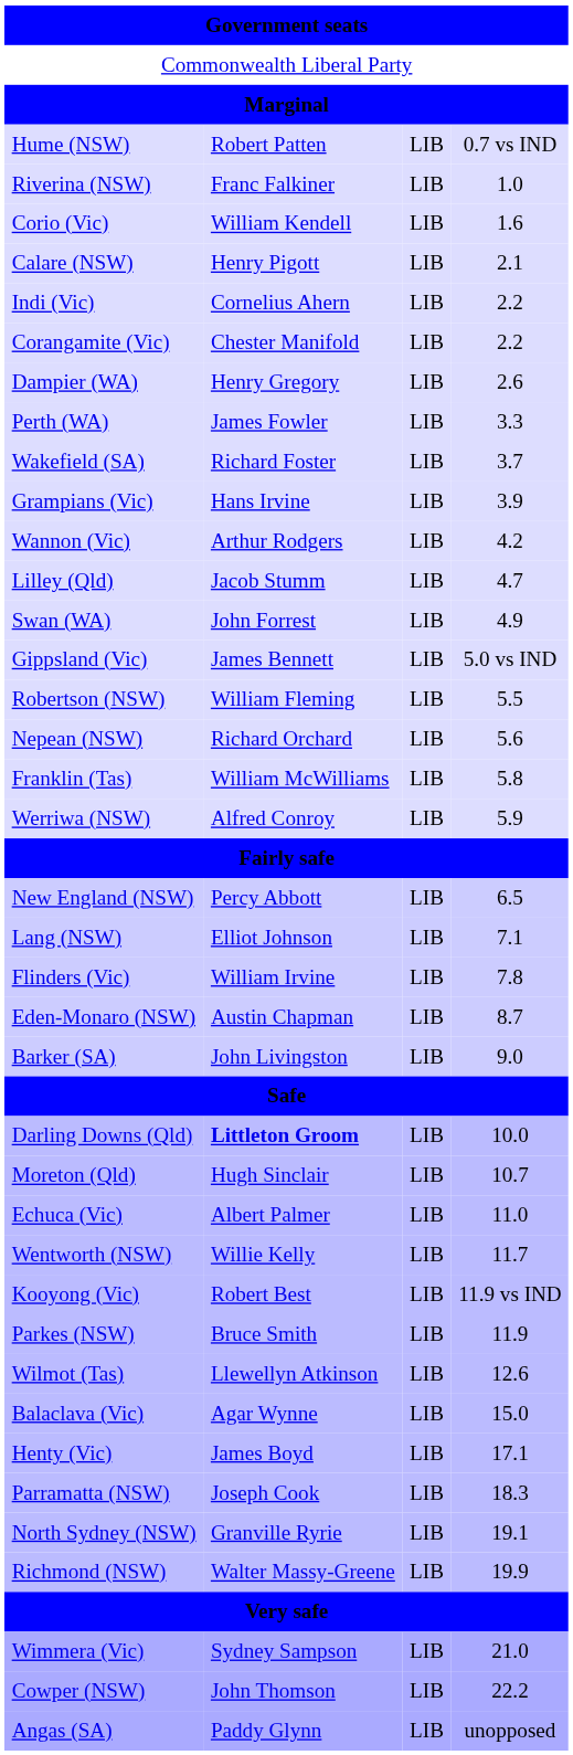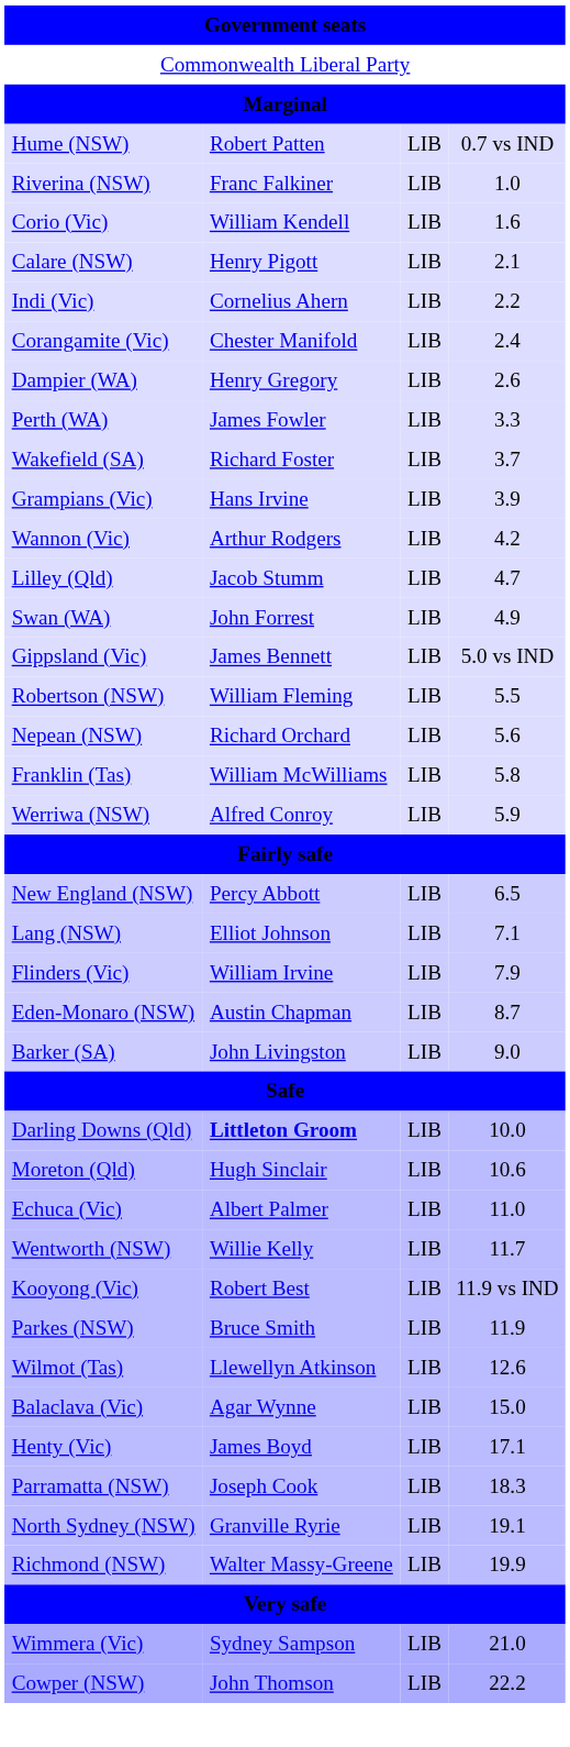Corangamite (Vic) | column 4: 2.2 -> 2.4
Flinders (Vic) | column 4: 7.8 -> 7.9
Moreton (Qld) | column 4: 10.7 -> 10.6
- row: Angas (SA) | Paddy Glynn | LIB | unopposed
